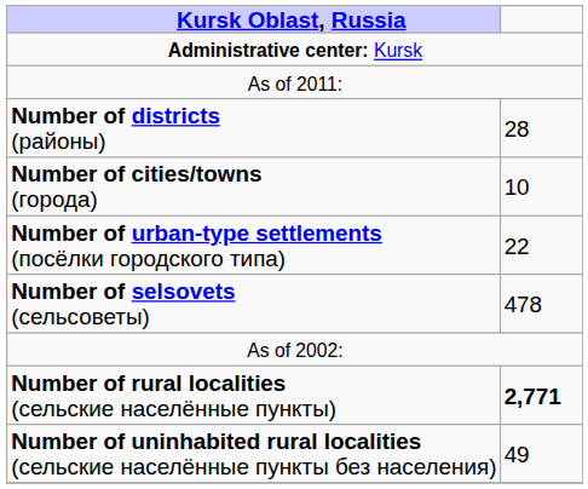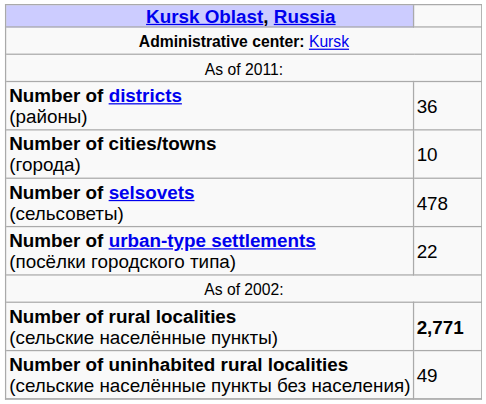Number of districts (районы) | column 2: 28 -> 36
rows swapped: Number of urban-type settlements (посёлки городского типа) <-> Number of selsovets (сельсоветы)
